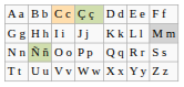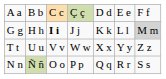G g | column 3: normal -> bold
rows swapped: N n <-> T t
